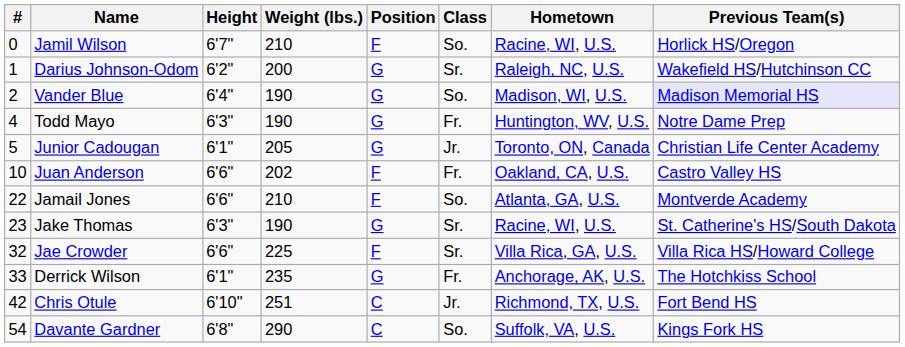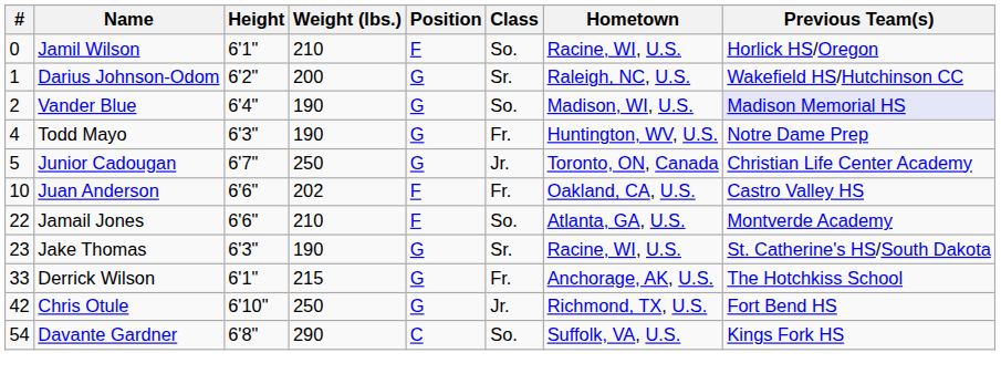Jamil Wilson | Height: 6'7" -> 6'1"
Junior Cadougan | Height: 6'1" -> 6'7"
Junior Cadougan | Weight (lbs.): 205 -> 250
- row: 32 | Jae Crowder | 6'6" | 225 | F | Sr. | Villa Rica, GA, U.S. | Villa Rica HS/Howard College
Derrick Wilson | Weight (lbs.): 235 -> 215
Chris Otule | Weight (lbs.): 251 -> 250
Chris Otule | Position: C -> G
